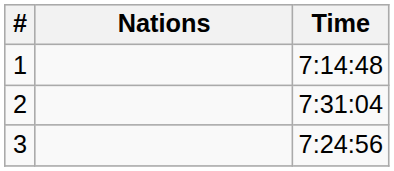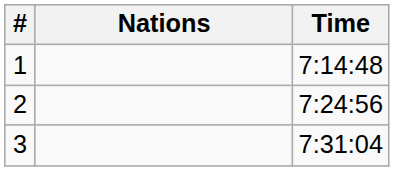2 | Time: 7:31:04 -> 7:24:56
3 | Time: 7:24:56 -> 7:31:04
